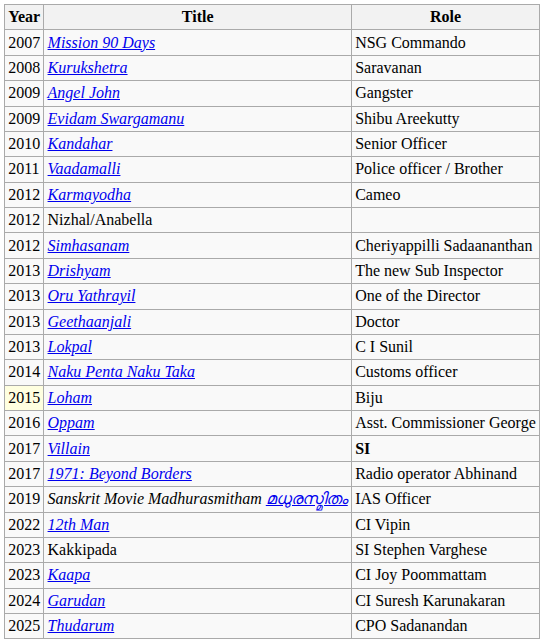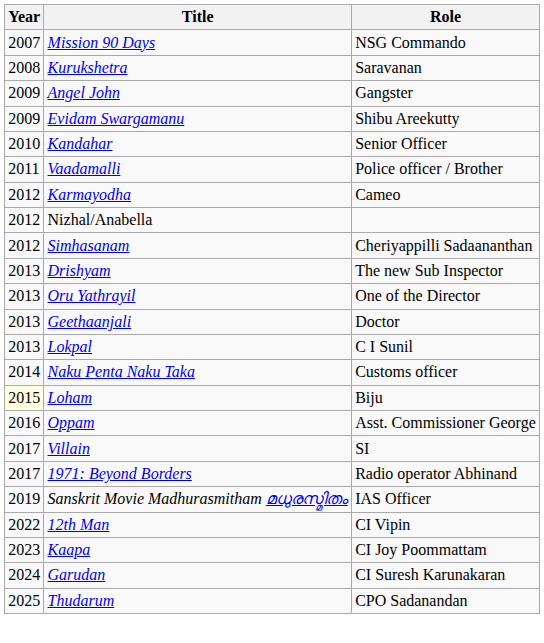Villain | Role: bold -> normal
- row: 2023 | Kakkipada | SI Stephen Varghese
